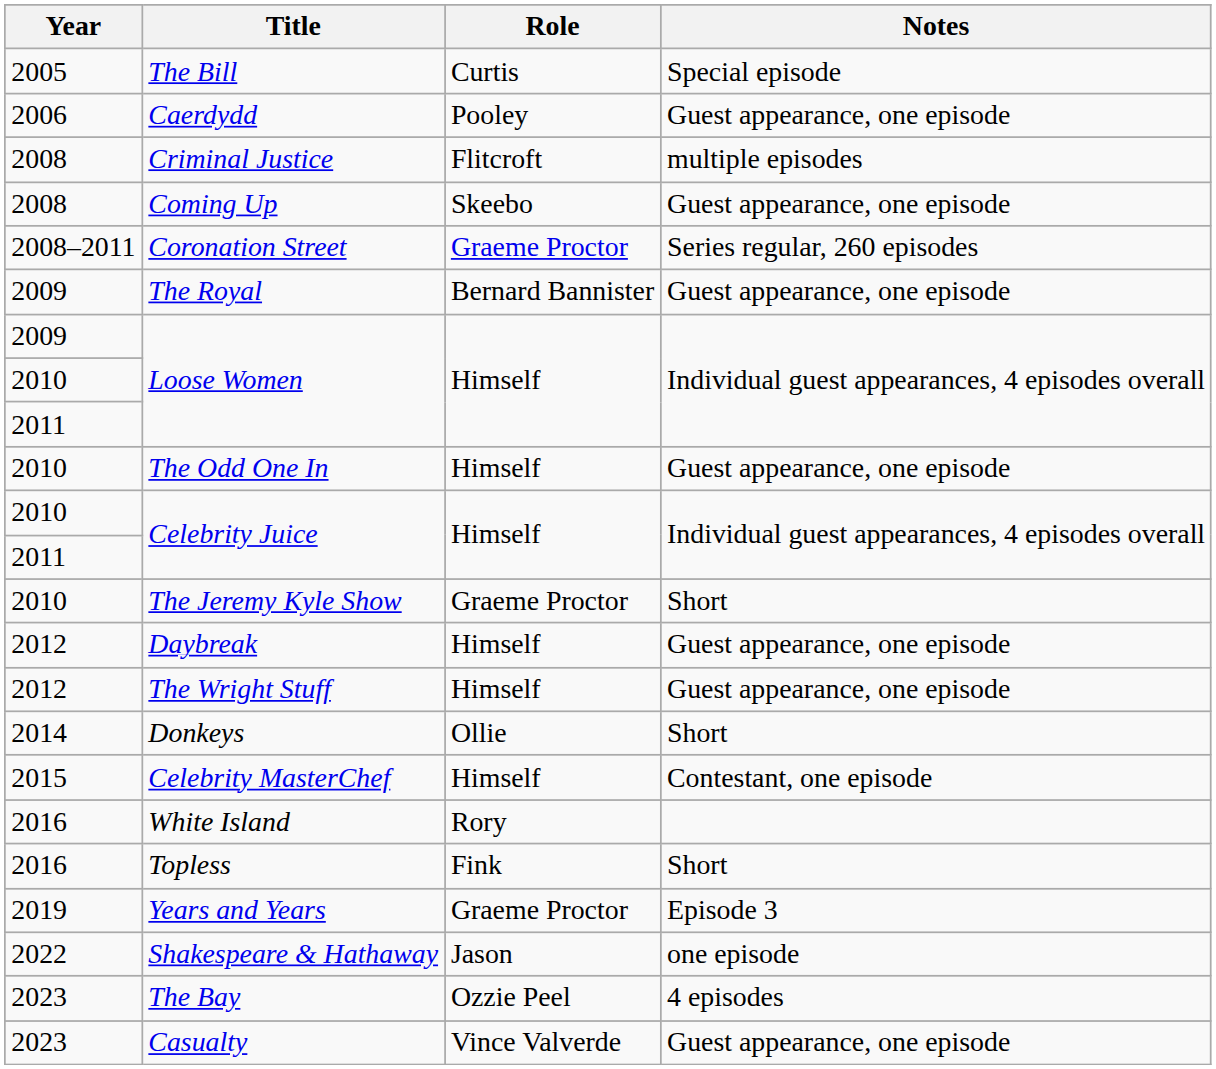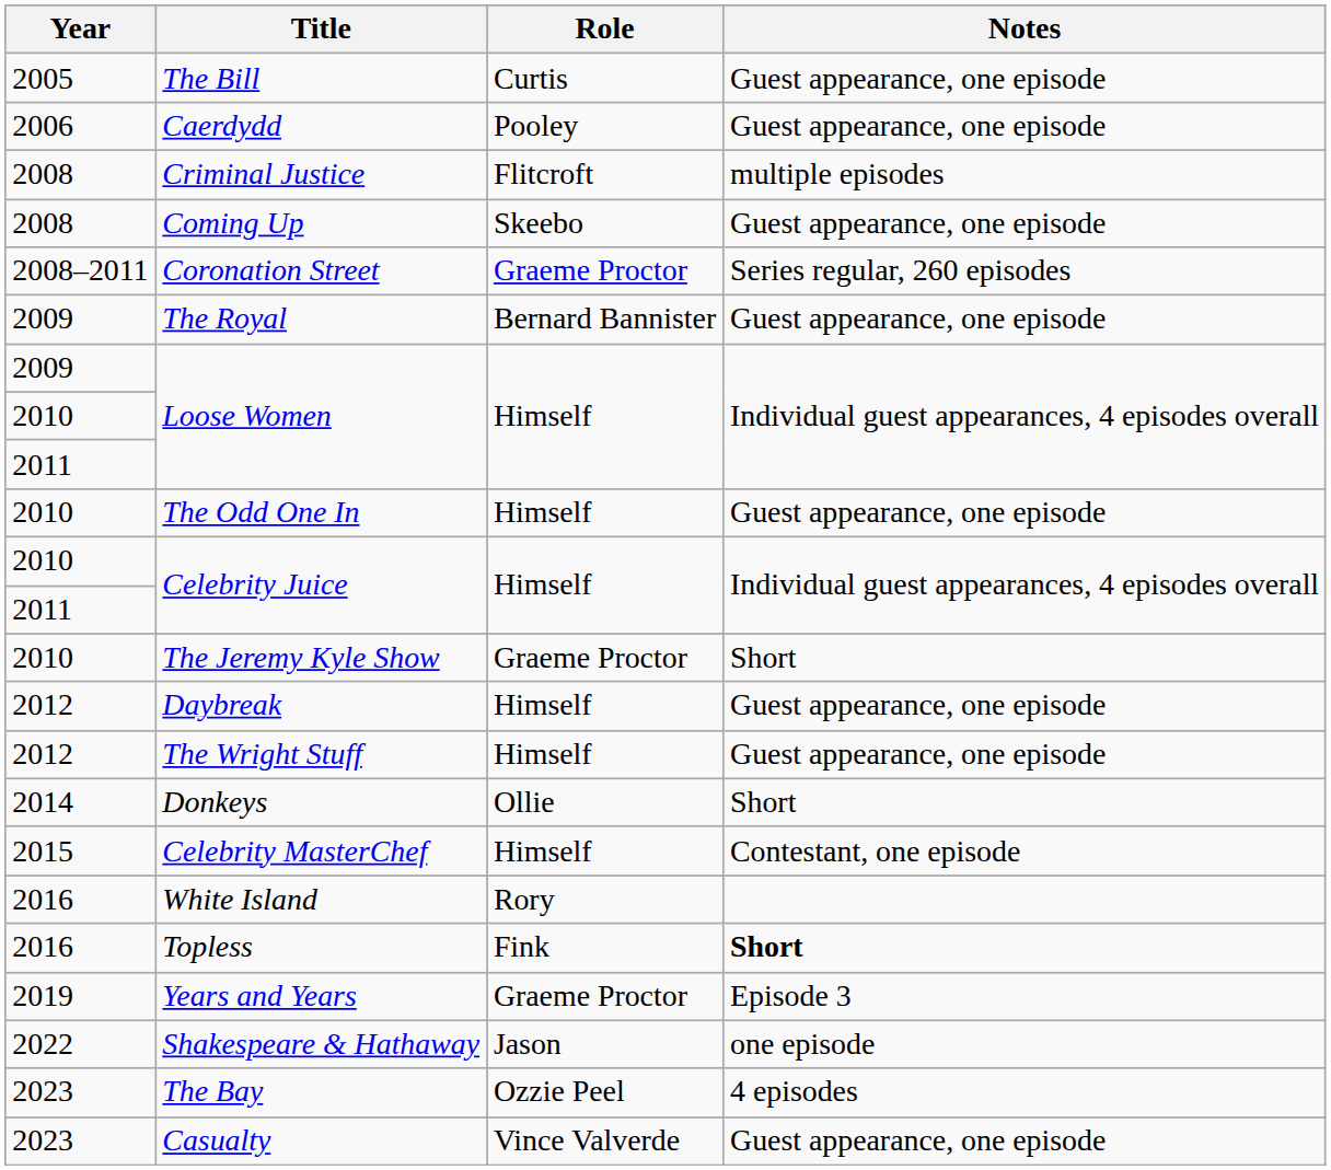The Bill | Notes: Special episode -> Guest appearance, one episode
Topless | Notes: normal -> bold
